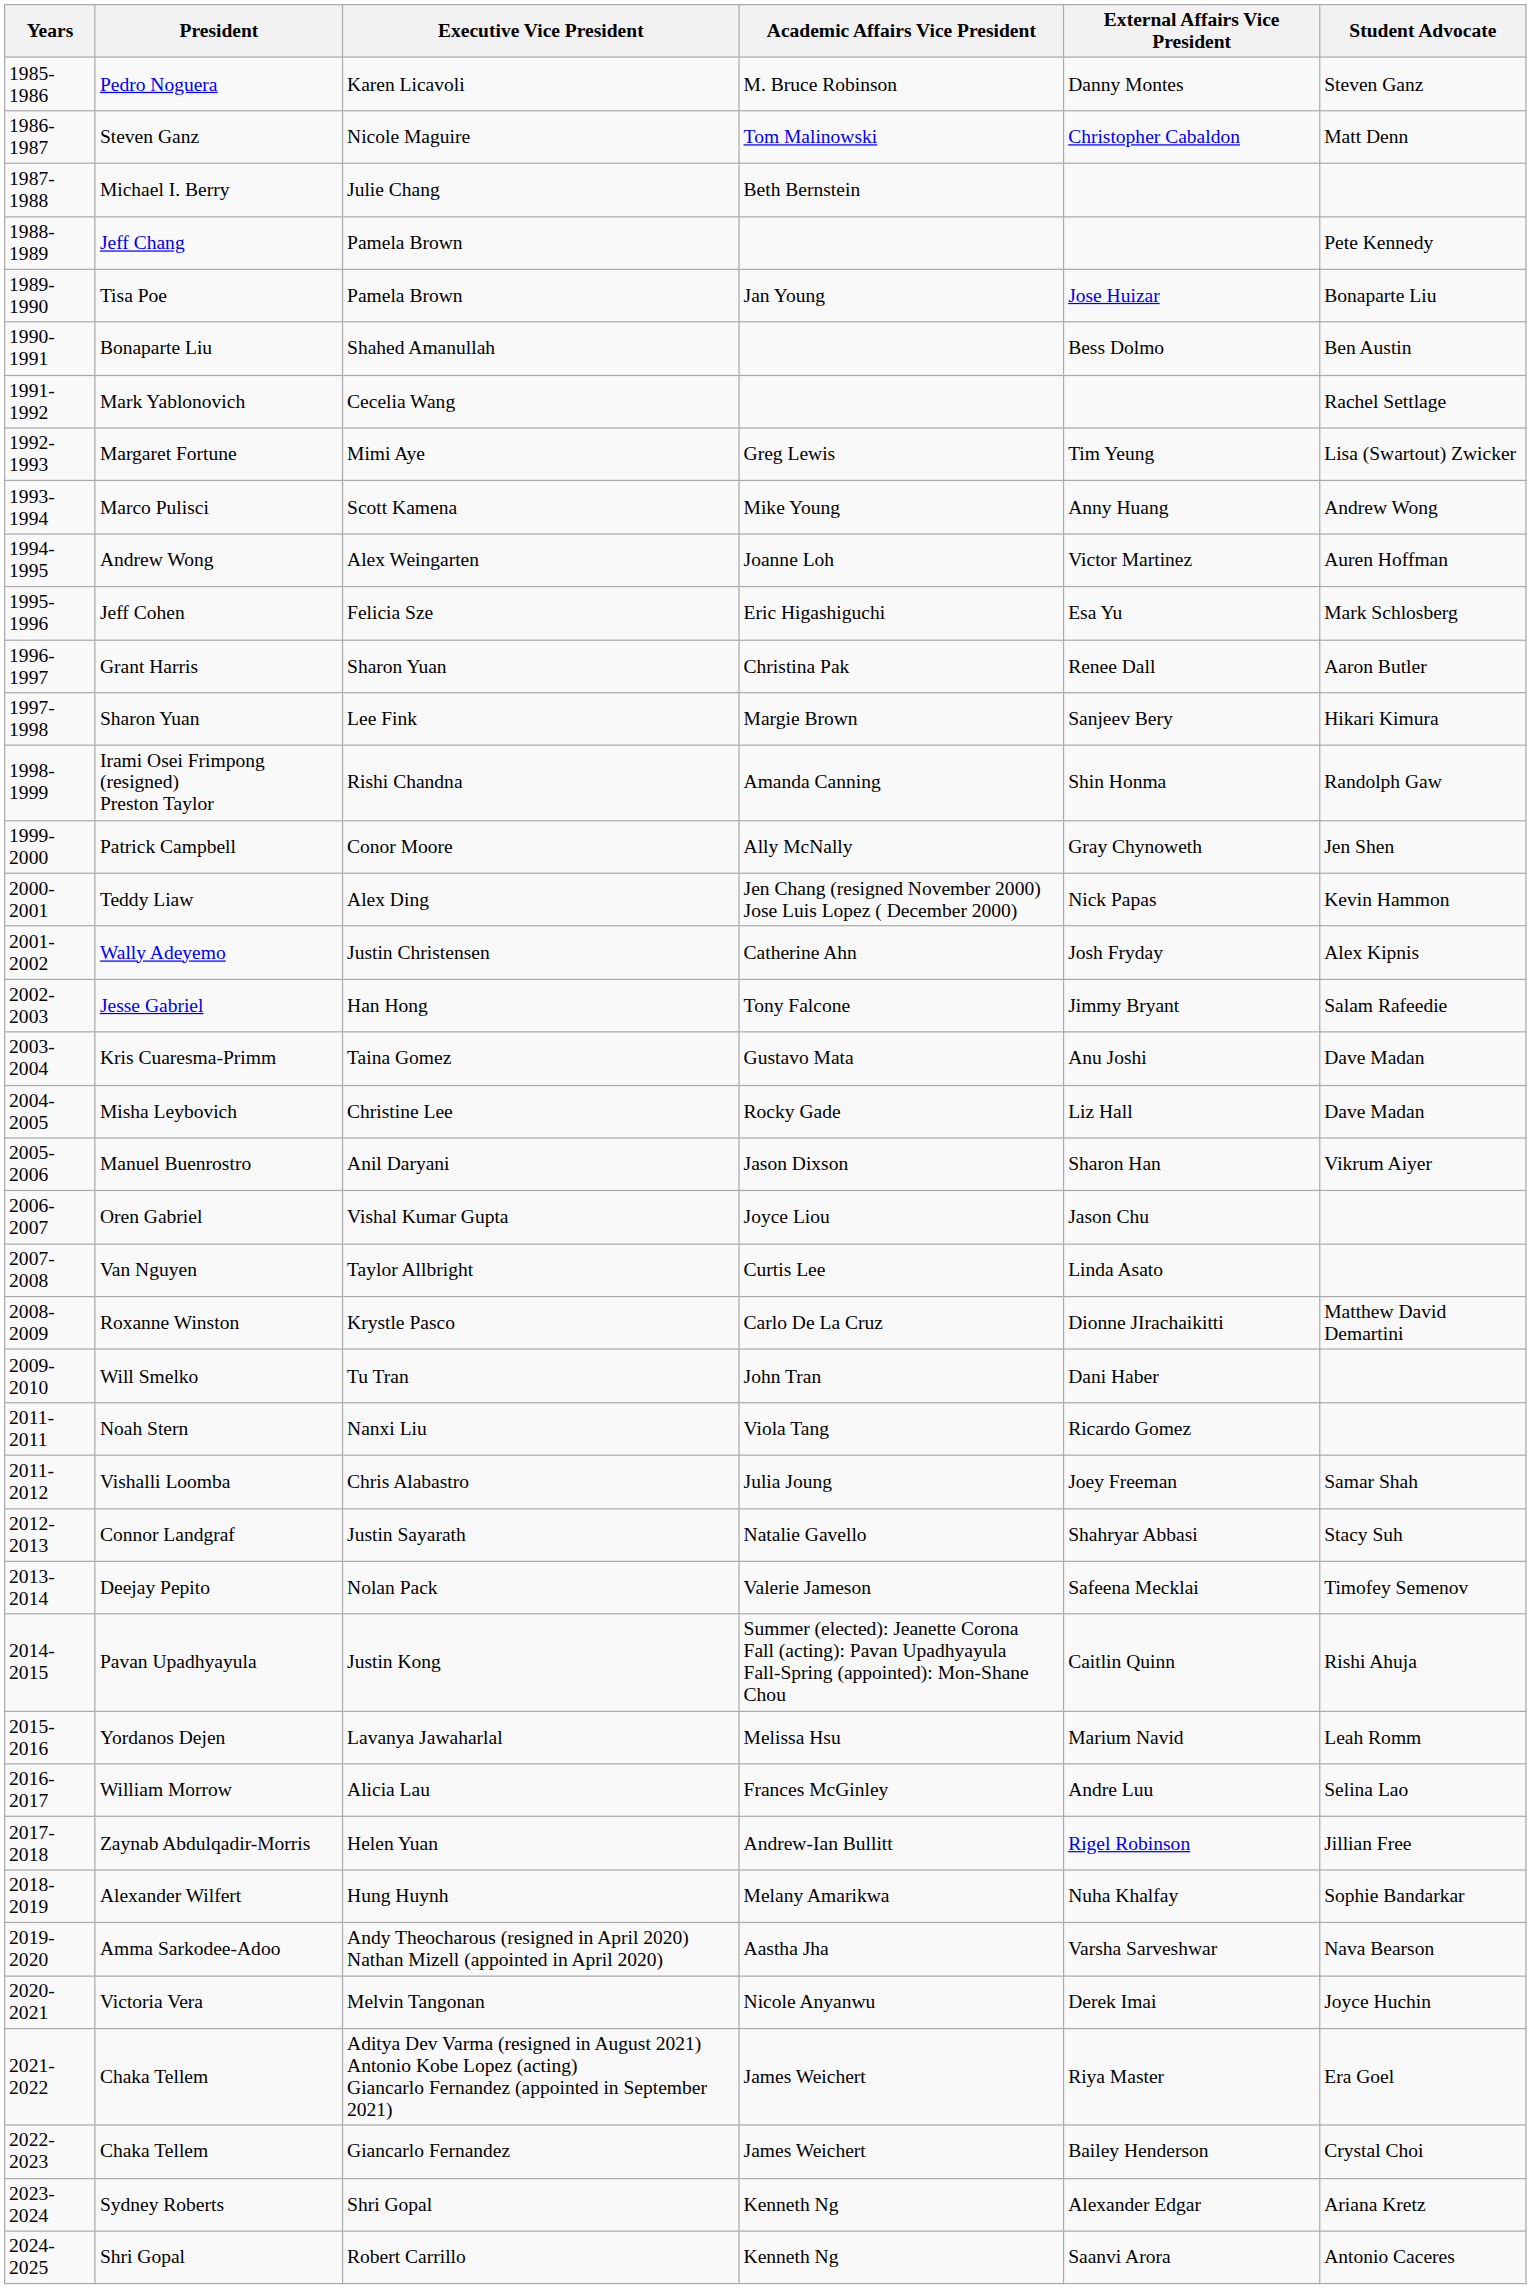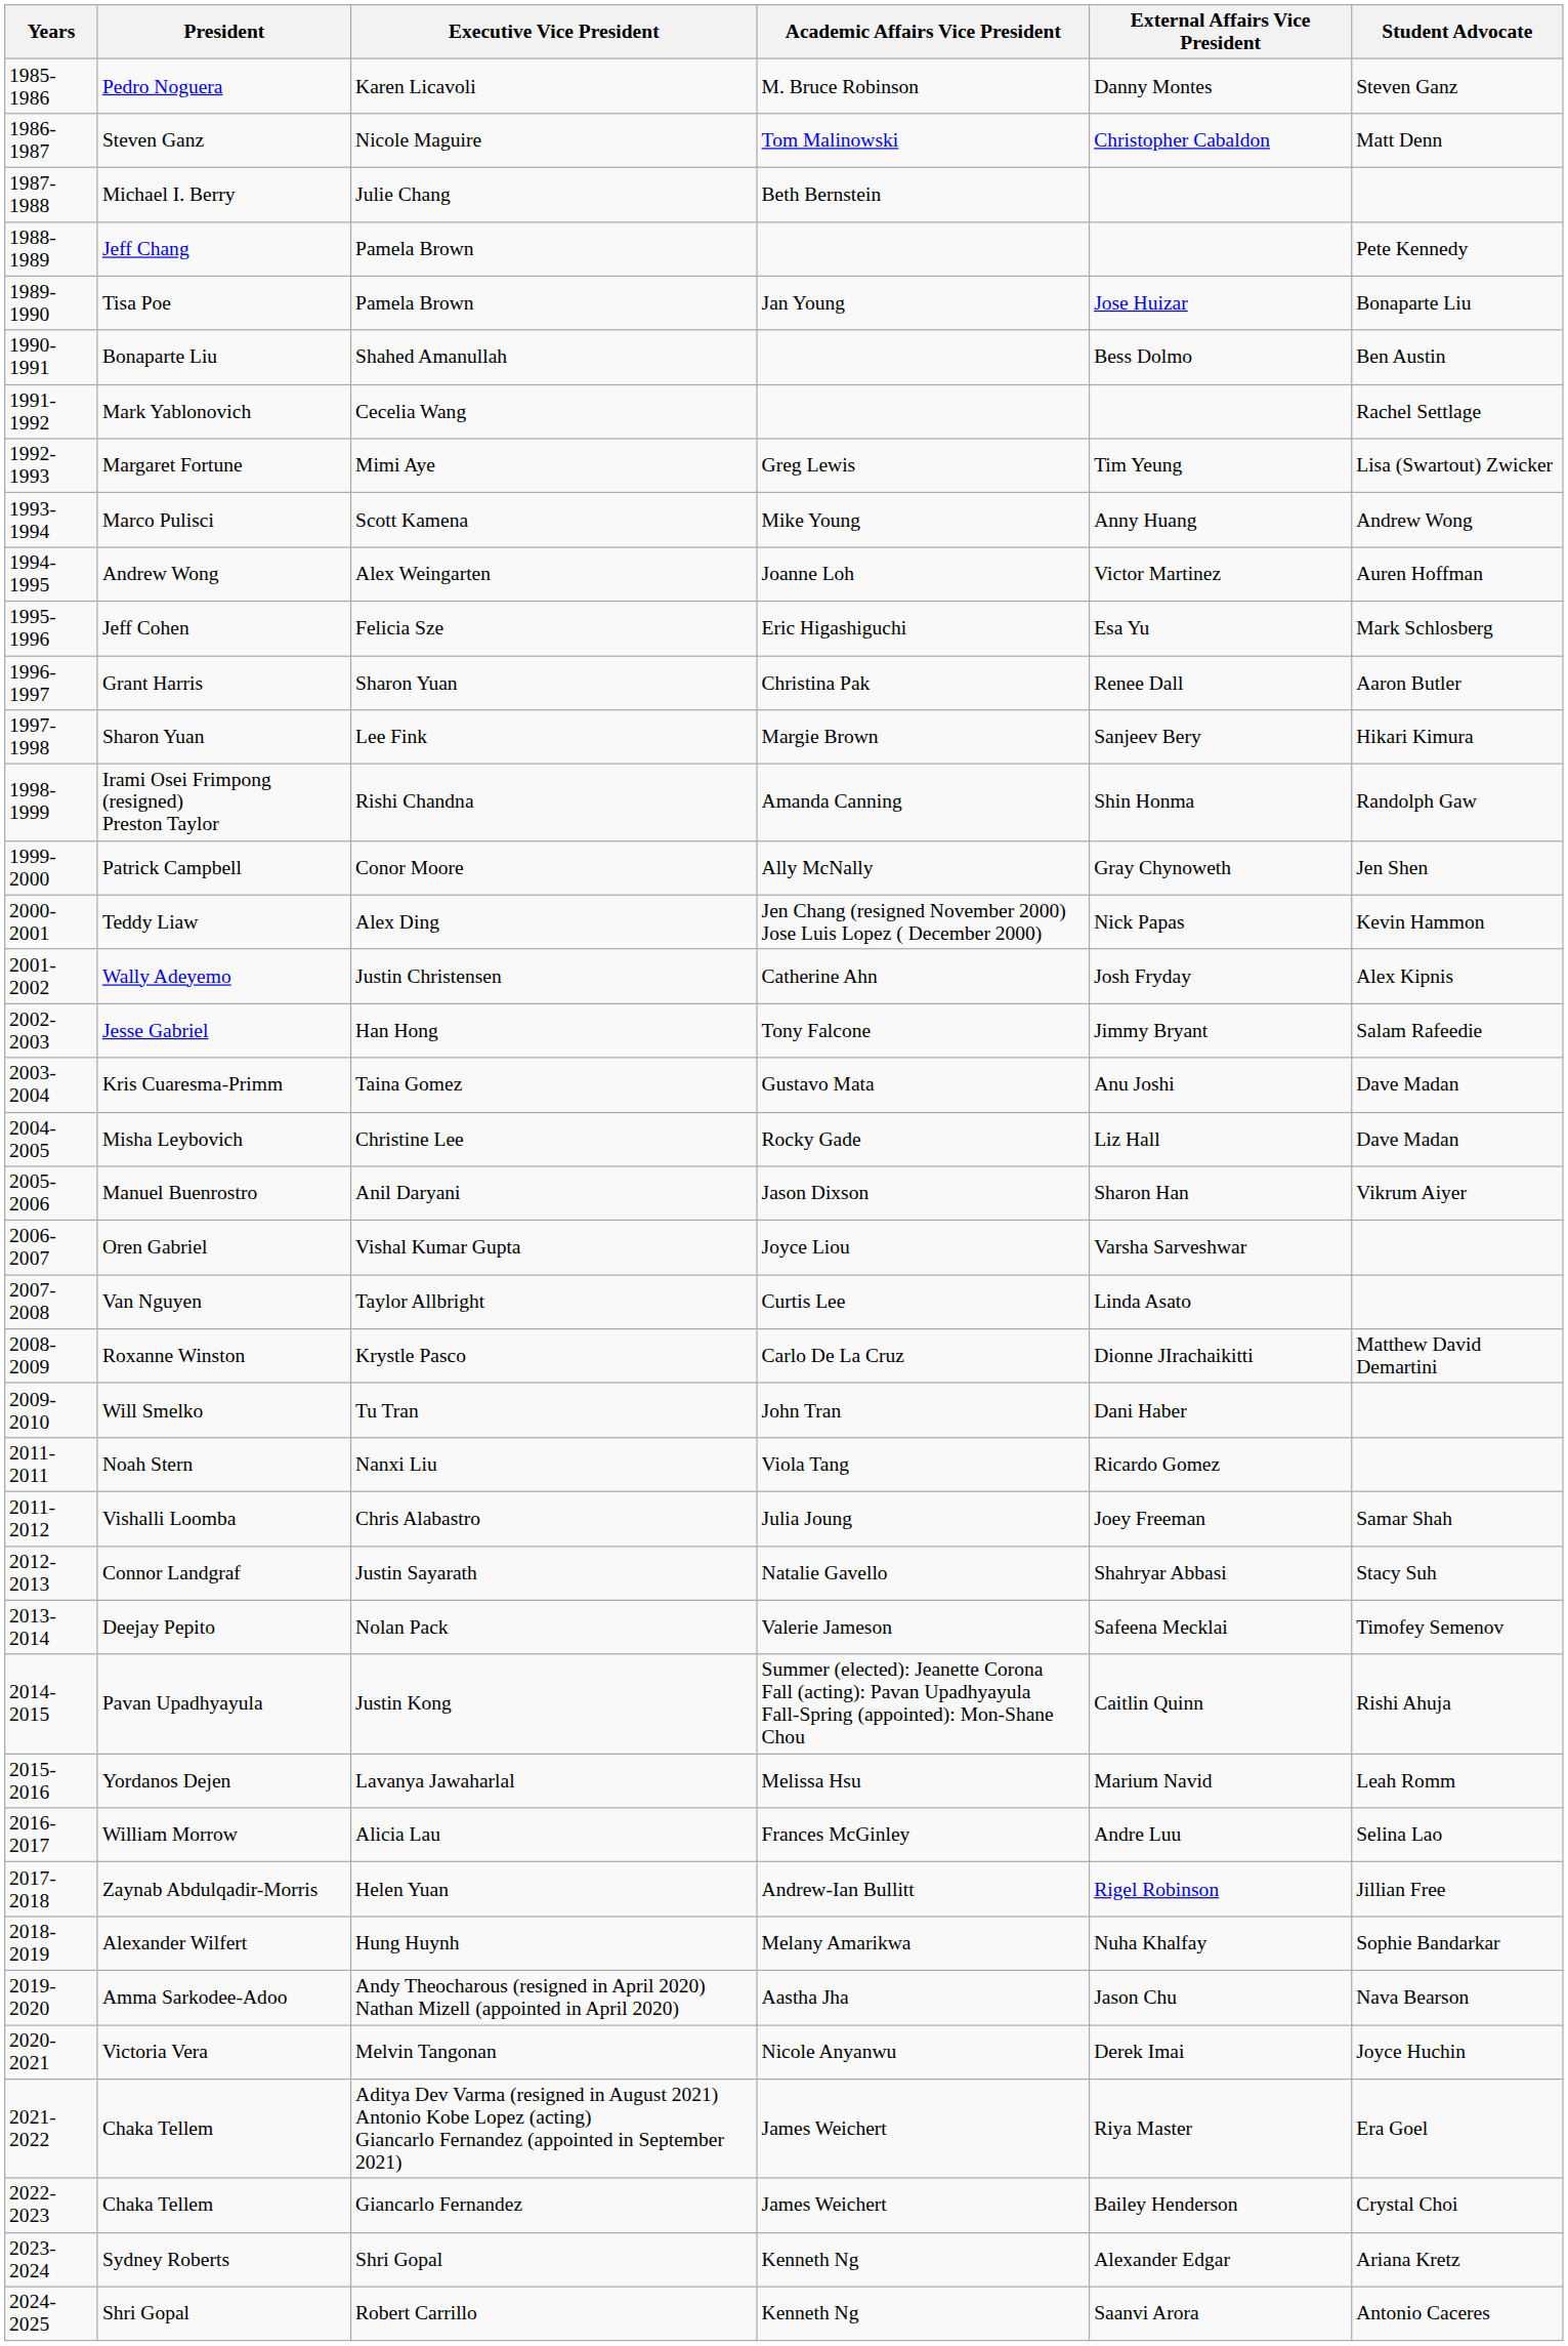Oren Gabriel | External Affairs Vice President: Jason Chu -> Varsha Sarveshwar
Amma Sarkodee-Adoo | External Affairs Vice President: Varsha Sarveshwar -> Jason Chu
